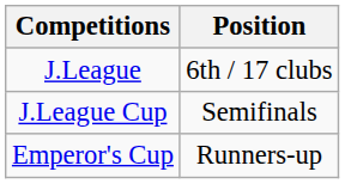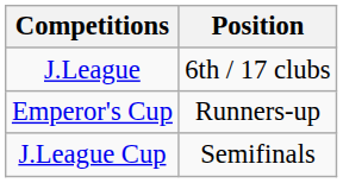rows swapped: Emperor's Cup <-> J.League Cup
